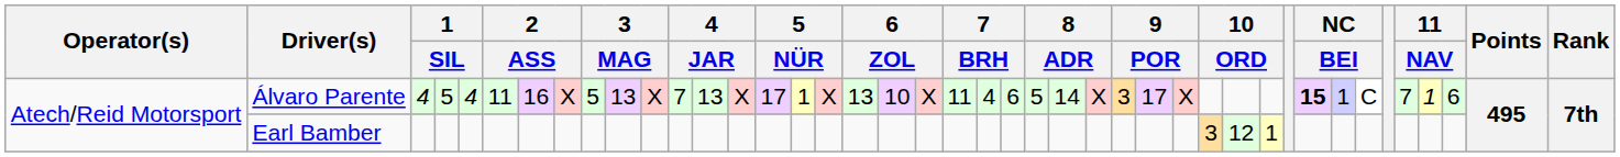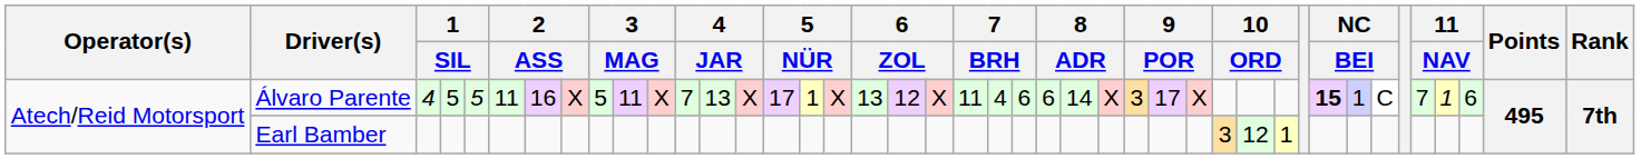Álvaro Parente | column 5: 4 -> 5
Álvaro Parente | column 10: 13 -> 11
Álvaro Parente | column 19: 10 -> 12
Álvaro Parente | column 24: 5 -> 6
